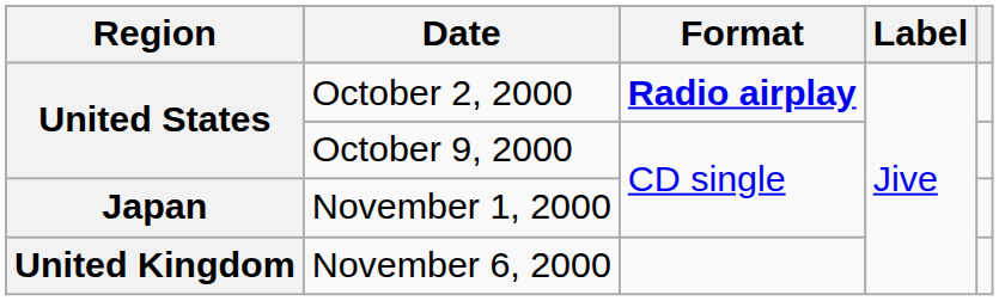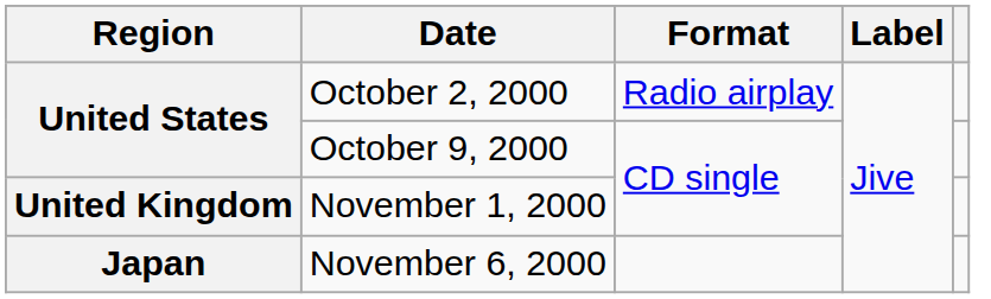October 2, 2000 | Format: bold -> normal
November 1, 2000 | Region: Japan -> United Kingdom
November 6, 2000 | Region: United Kingdom -> Japan
